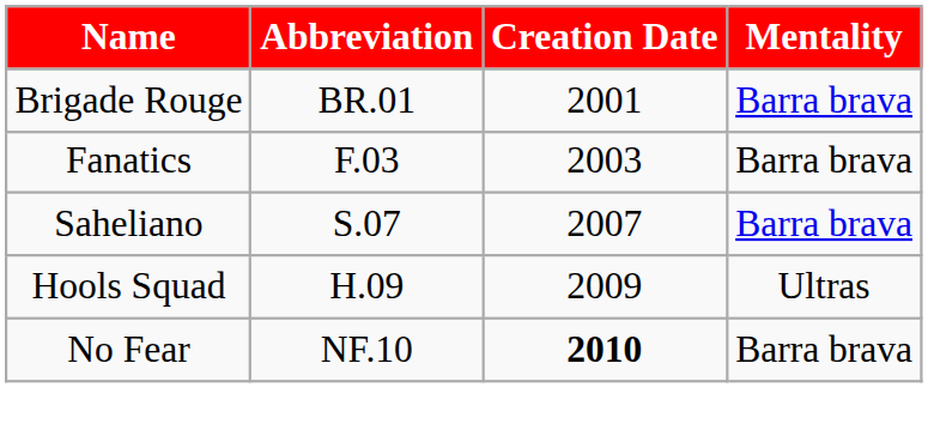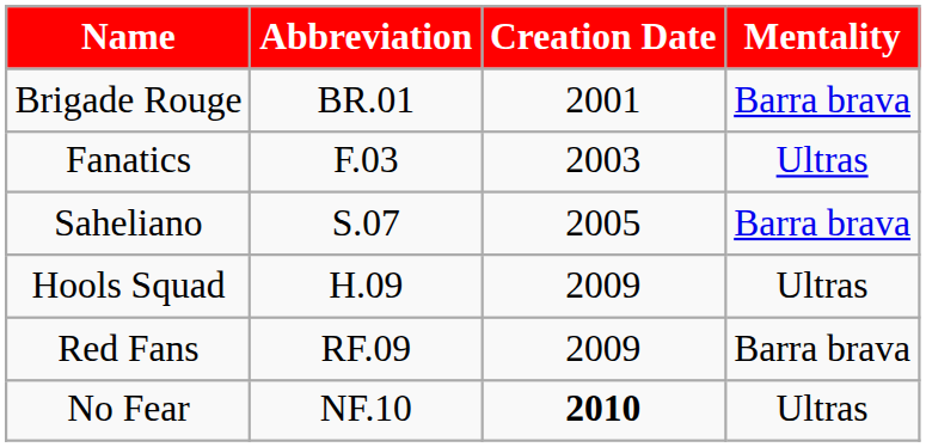Fanatics | Mentality: Barra brava -> Ultras
Saheliano | Creation Date: 2007 -> 2005
+ row: Red Fans | RF.09 | 2009 | Barra brava
No Fear | Mentality: Barra brava -> Ultras
